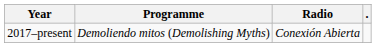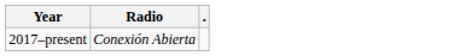- column: Programme | Demoliendo mitos (Demolishing Myths)
